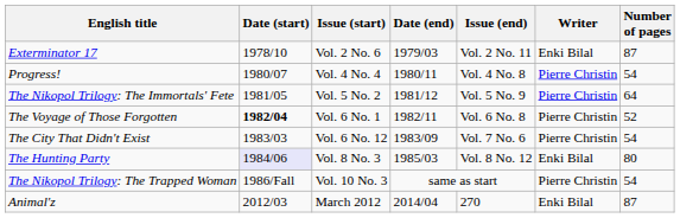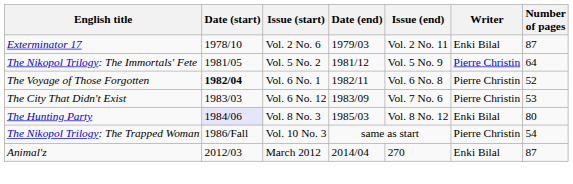- row: Progress! | 1980/07 | Vol. 4 No. 4 | 1980/11 | Vol. 4 No. 8 | Pierre Christin | 54
The City That Didn't Exist | Number of pages: 54 -> 53
